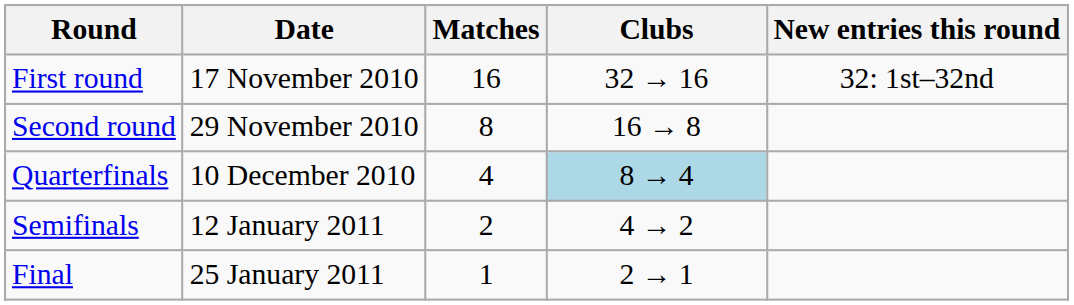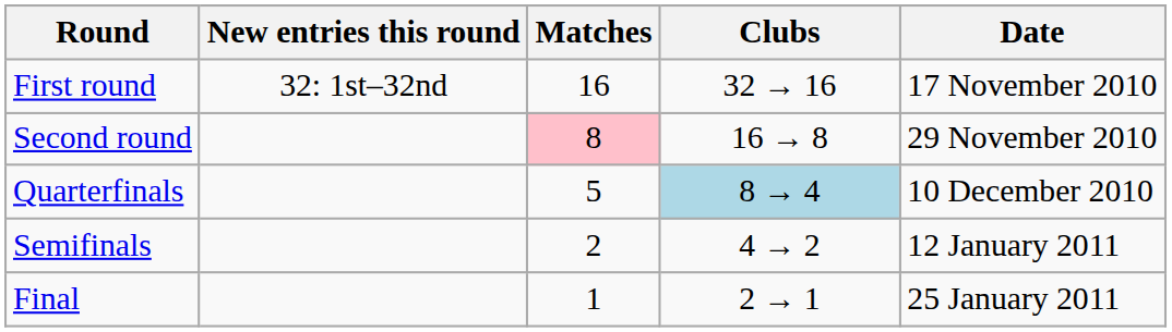columns swapped: Date <-> New entries this round
Second round | Matches: no background -> pink background
Quarterfinals | Matches: 4 -> 5
